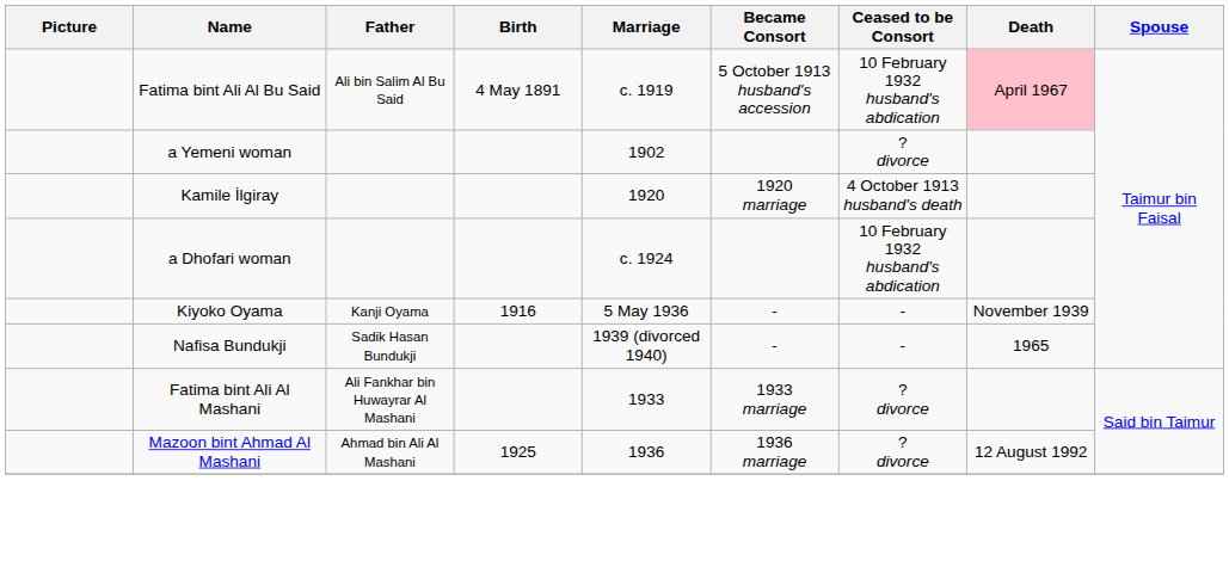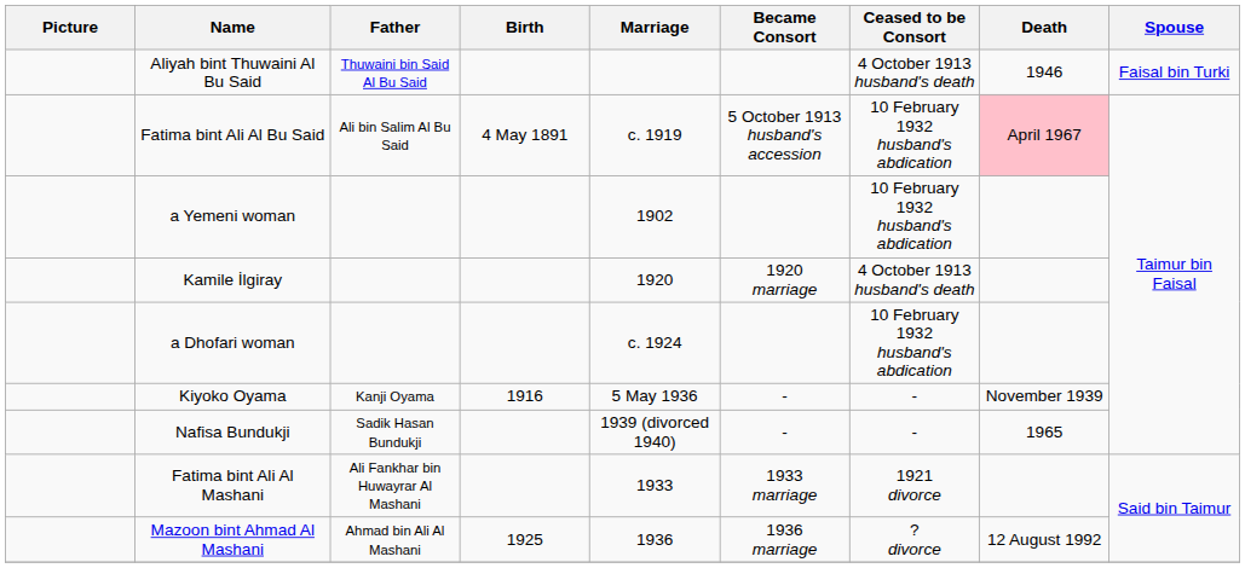+ row: Aliyah bint Thuwaini Al Bu Said | Thuwaini bin Said Al Bu Said | 4 October 1913 husband's death | 1946 | Faisal bin Turki
a Yemeni woman | Ceased to be Consort: ? divorce -> 10 February 1932 husband's abdication
Fatima bint Ali Al Mashani | Ceased to be Consort: ? divorce -> 1921 divorce
